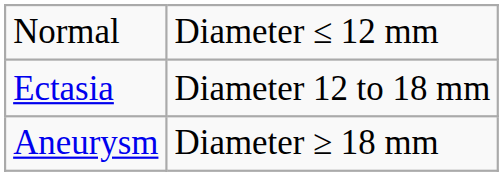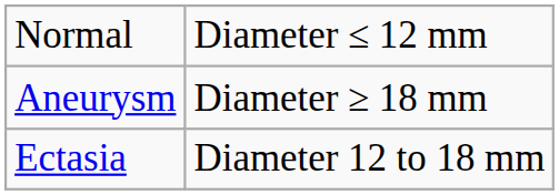rows swapped: Ectasia <-> Aneurysm
